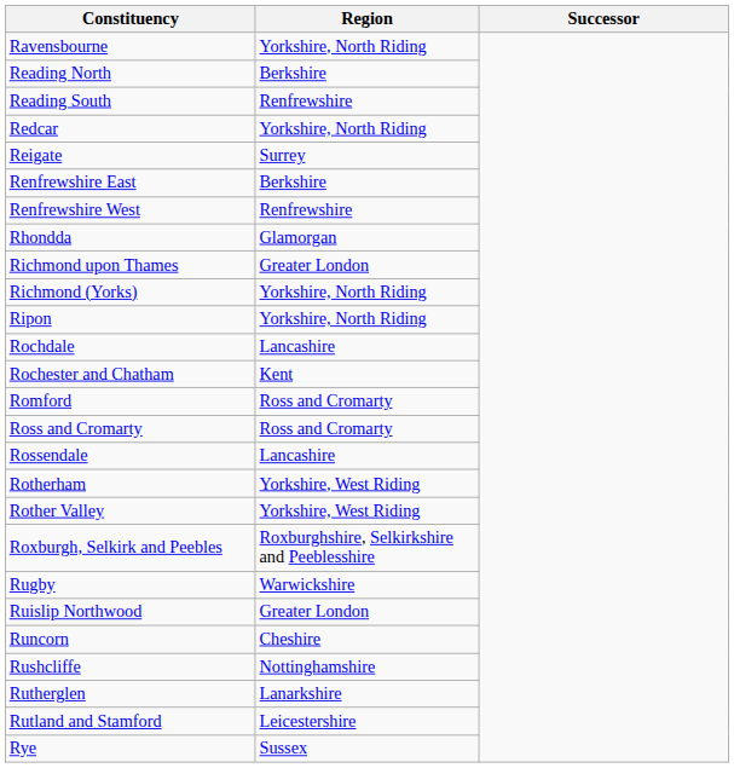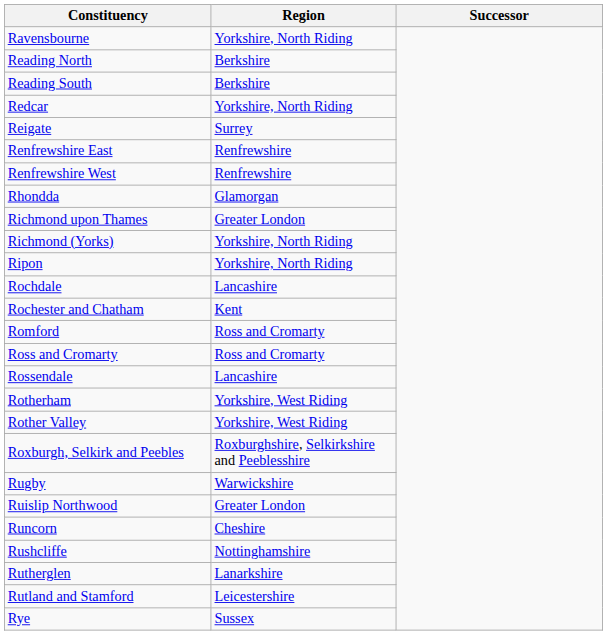Reading South | Region: Renfrewshire -> Berkshire
Renfrewshire East | Region: Berkshire -> Renfrewshire
